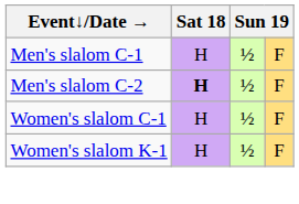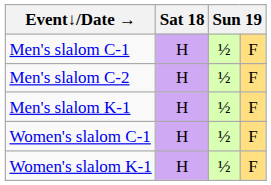Men's slalom C-2 | Sat 18: bold -> normal
+ row: Men's slalom K-1 | H | ½ | F
